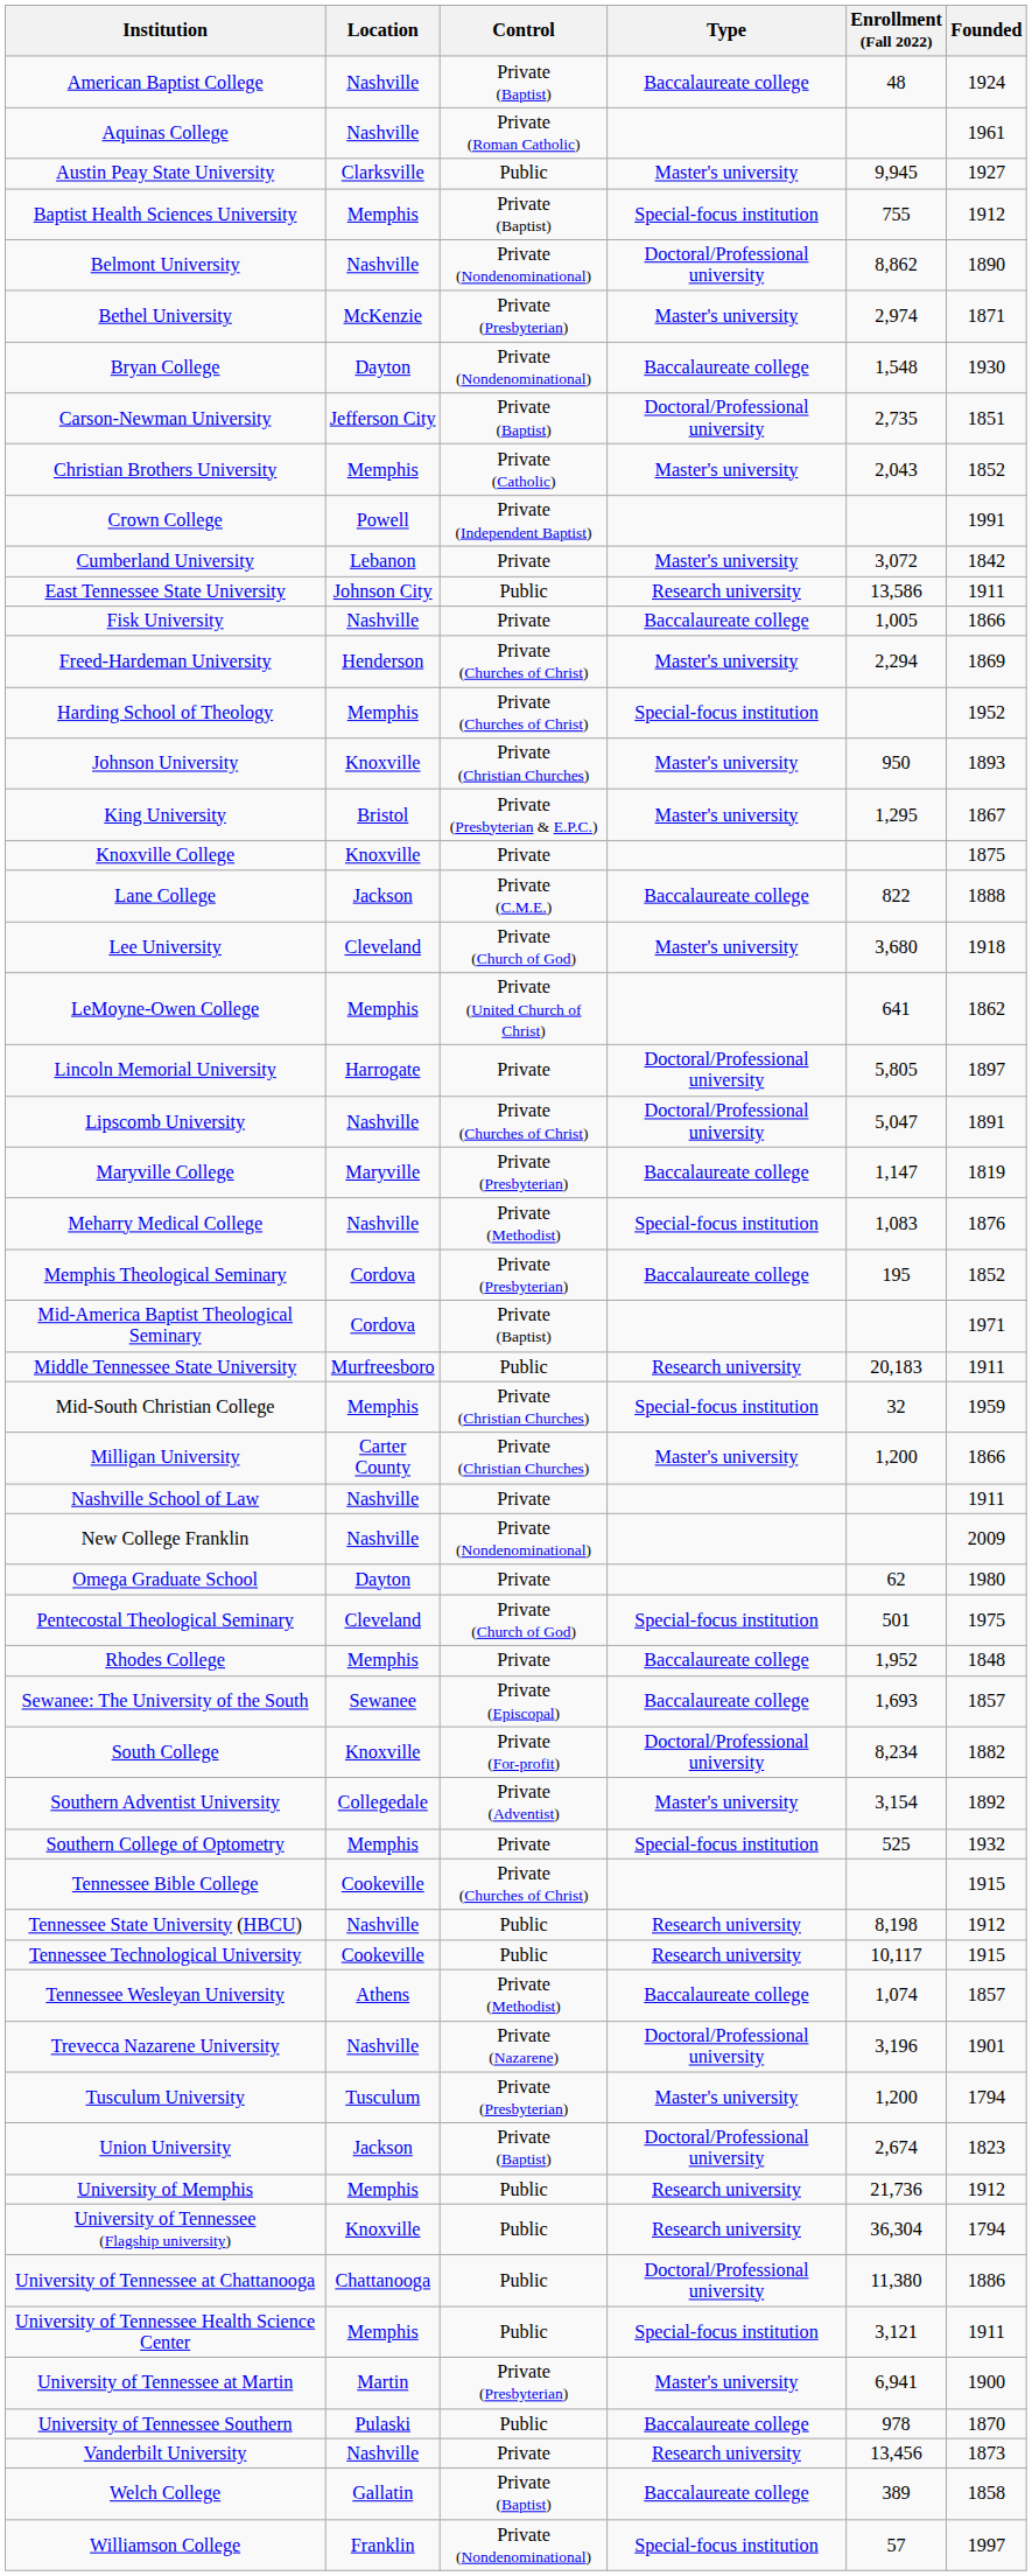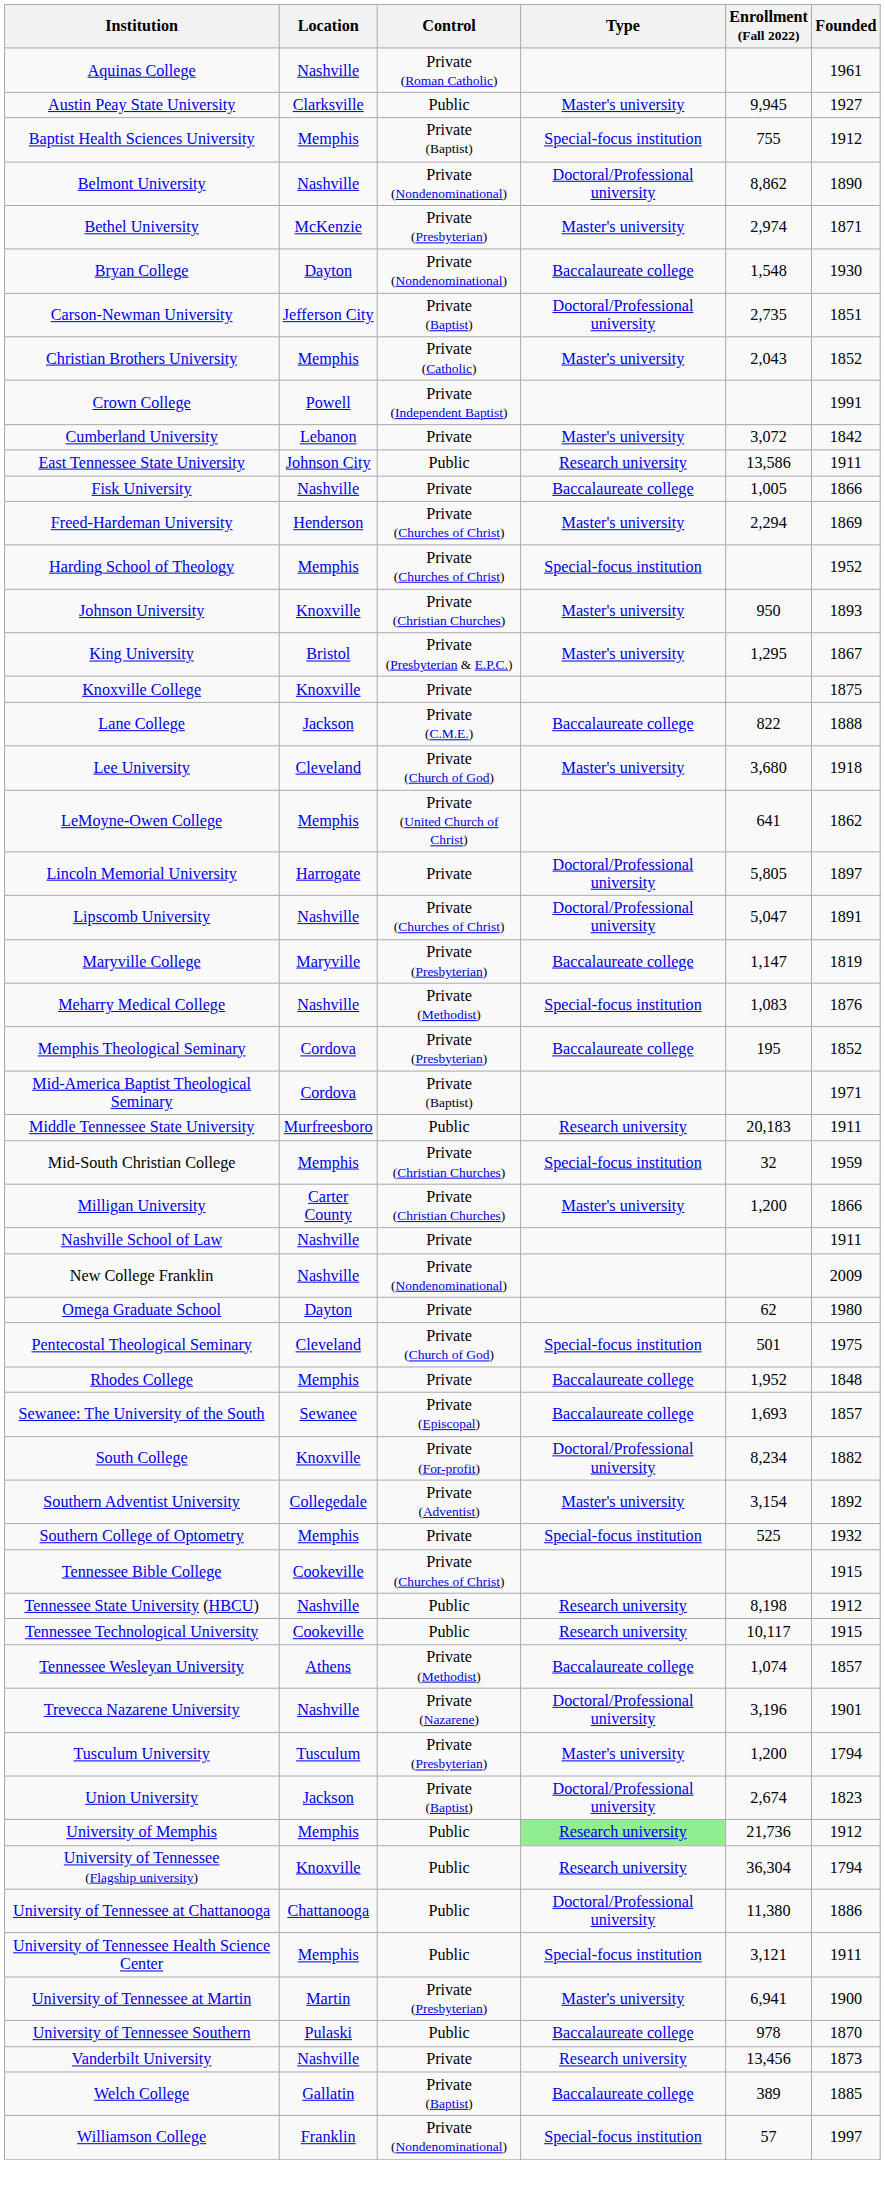- row: American Baptist College | Nashville | Private (Baptist) | Baccalaureate college | 48 | 1924
University of Memphis | Type: no background -> lightgreen background
Welch College | Founded: 1858 -> 1885
